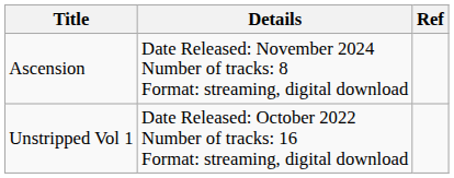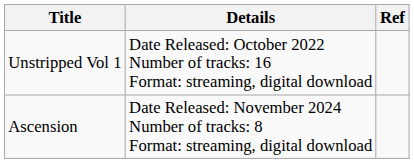rows swapped: Unstripped Vol 1 <-> Ascension
